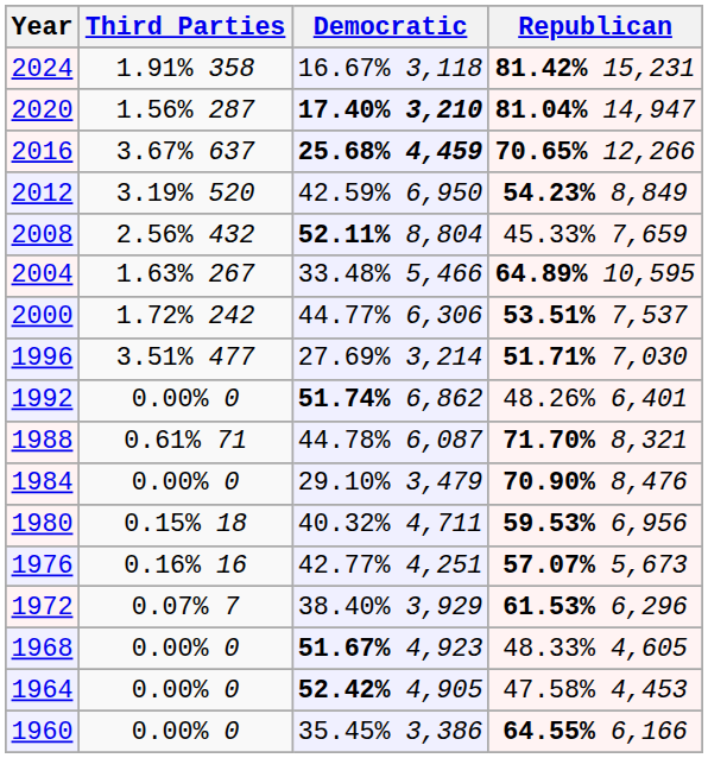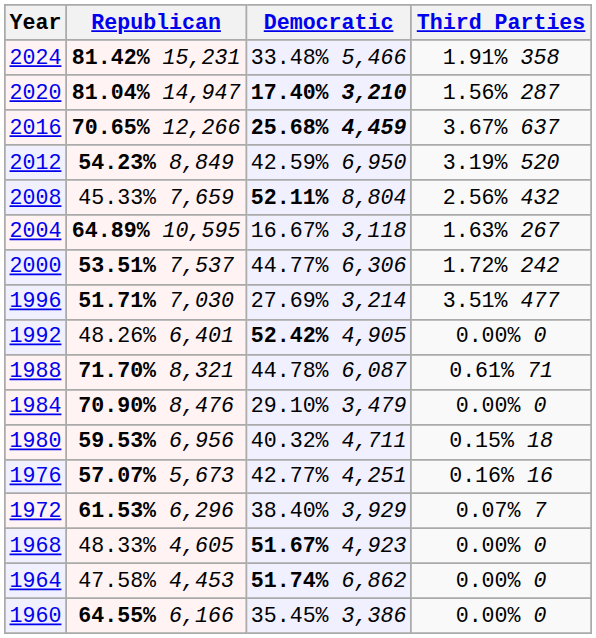columns swapped: Republican <-> Third Parties
2024 | Democratic: 16.67% 3,118 -> 33.48% 5,466
2004 | Democratic: 33.48% 5,466 -> 16.67% 3,118
1992 | Democratic: 51.74% 6,862 -> 52.42% 4,905
1964 | Democratic: 52.42% 4,905 -> 51.74% 6,862
